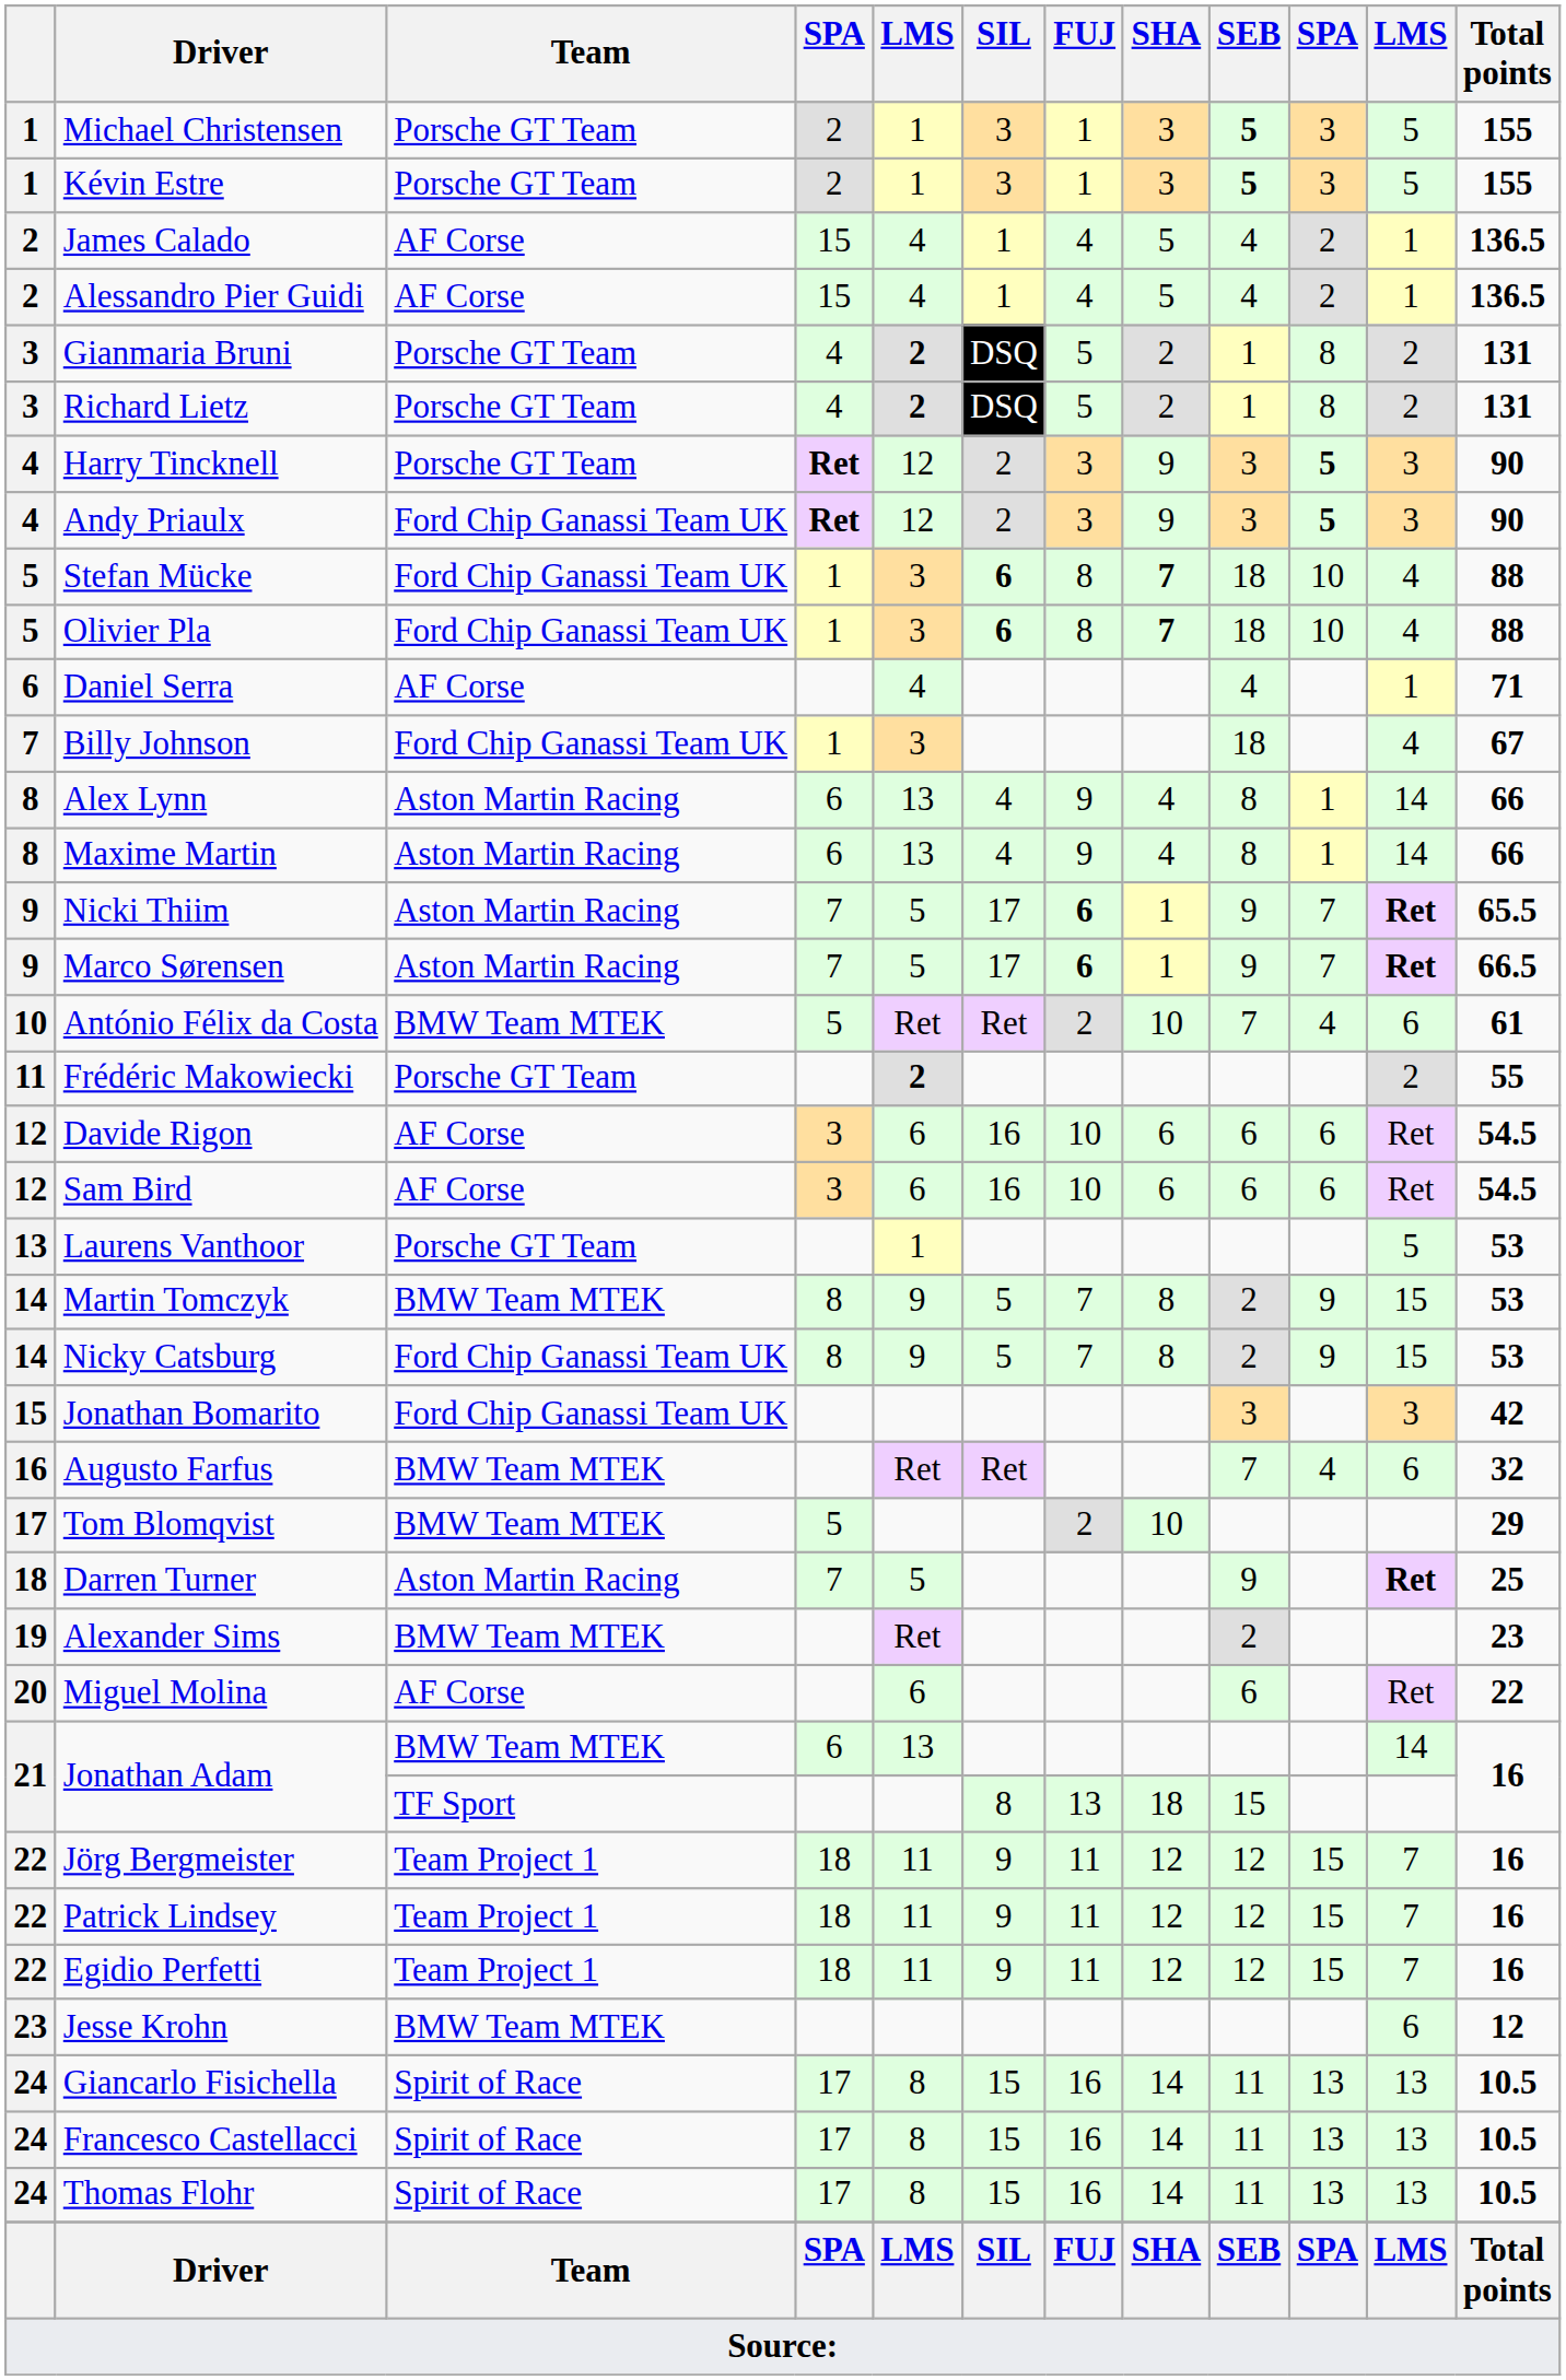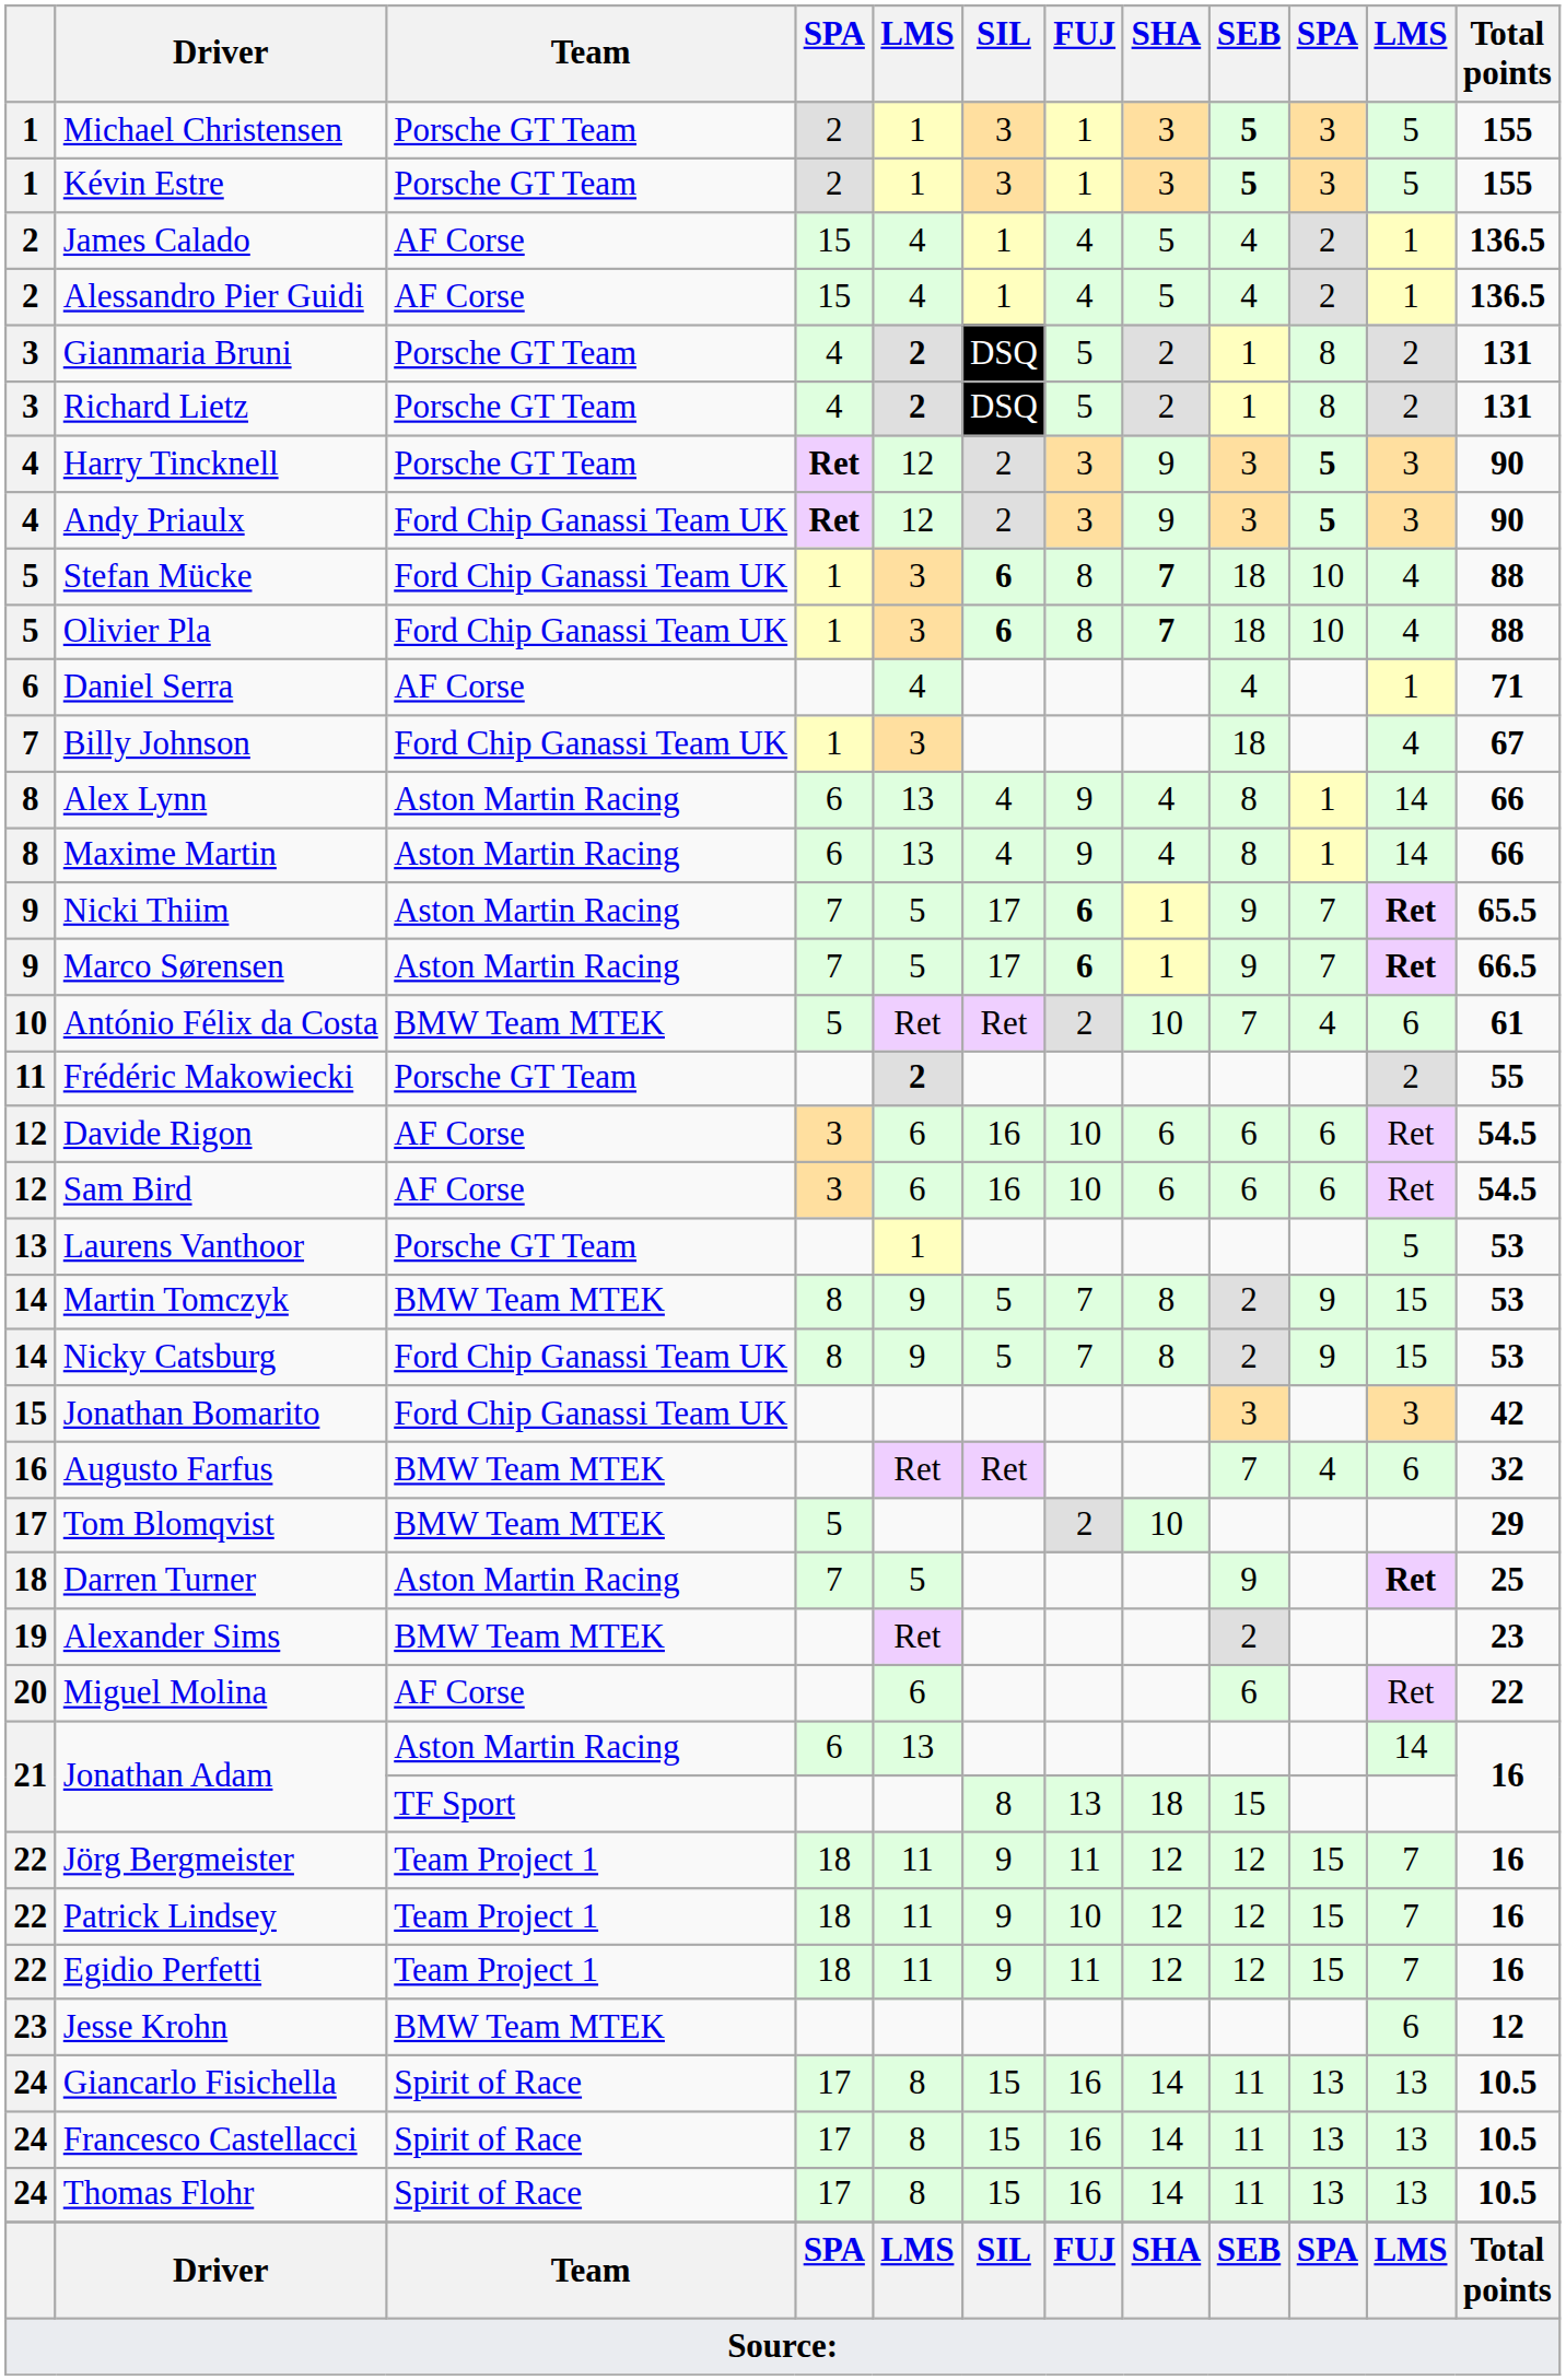Jonathan Adam / 6 | Team: BMW Team MTEK -> Aston Martin Racing
Patrick Lindsey | FUJ: 11 -> 10
